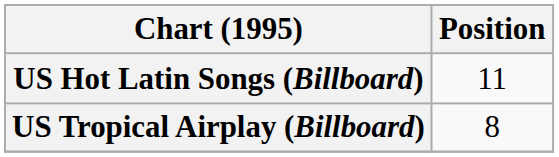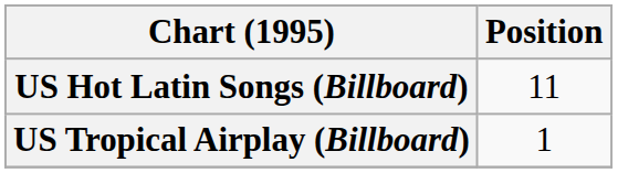US Tropical Airplay (Billboard) | Position: 8 -> 1
